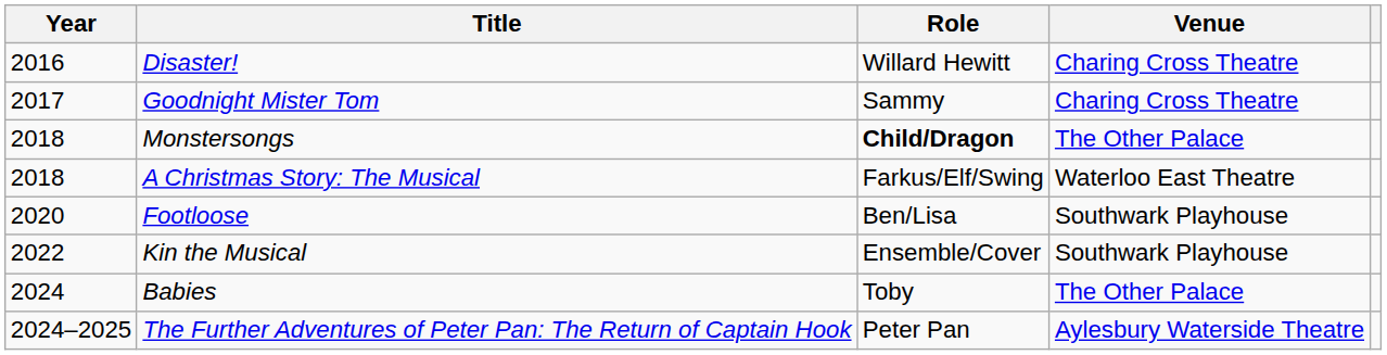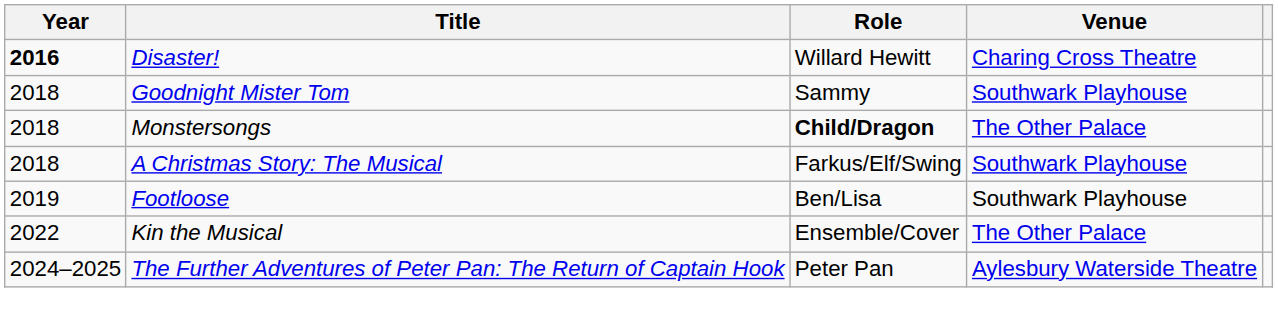Disaster! | Year: normal -> bold
Goodnight Mister Tom | Year: 2017 -> 2018
Goodnight Mister Tom | Venue: Charing Cross Theatre -> Southwark Playhouse
A Christmas Story: The Musical | Venue: Waterloo East Theatre -> Southwark Playhouse
Footloose | Year: 2020 -> 2019
Kin the Musical | Venue: Southwark Playhouse -> The Other Palace
- row: 2024 | Babies | Toby | The Other Palace
